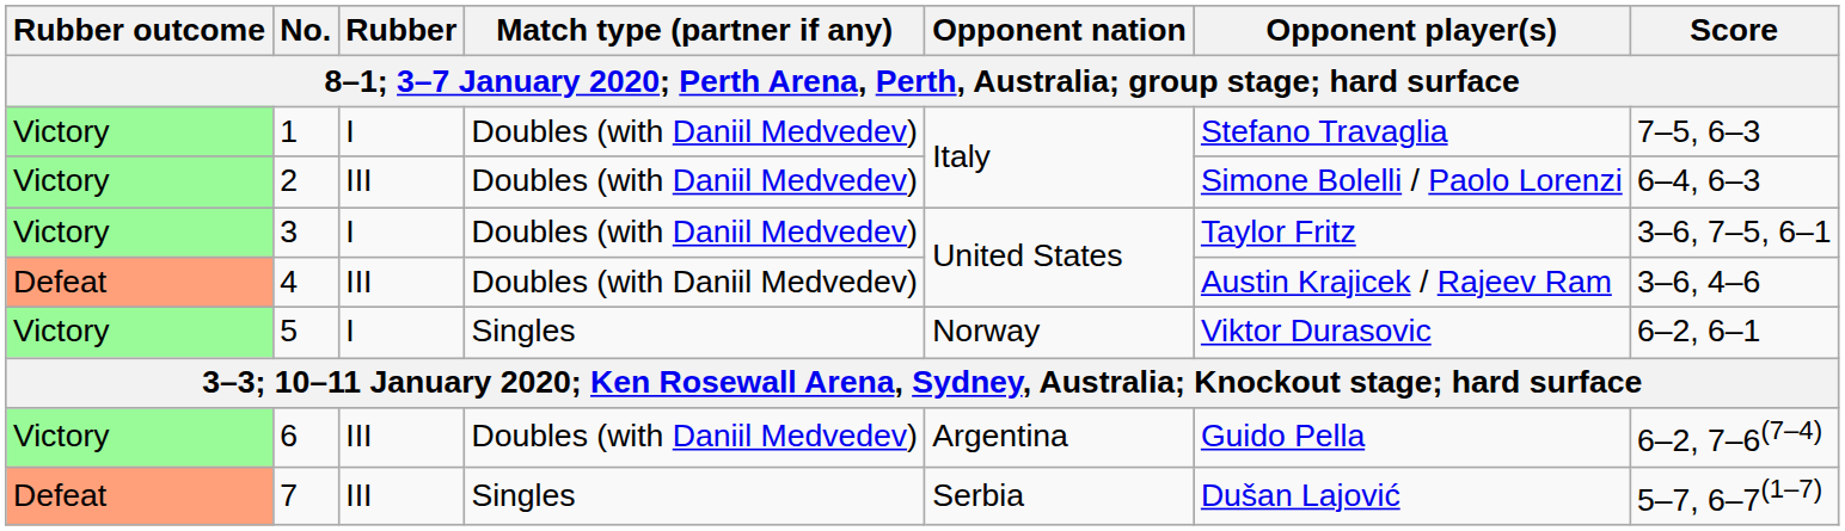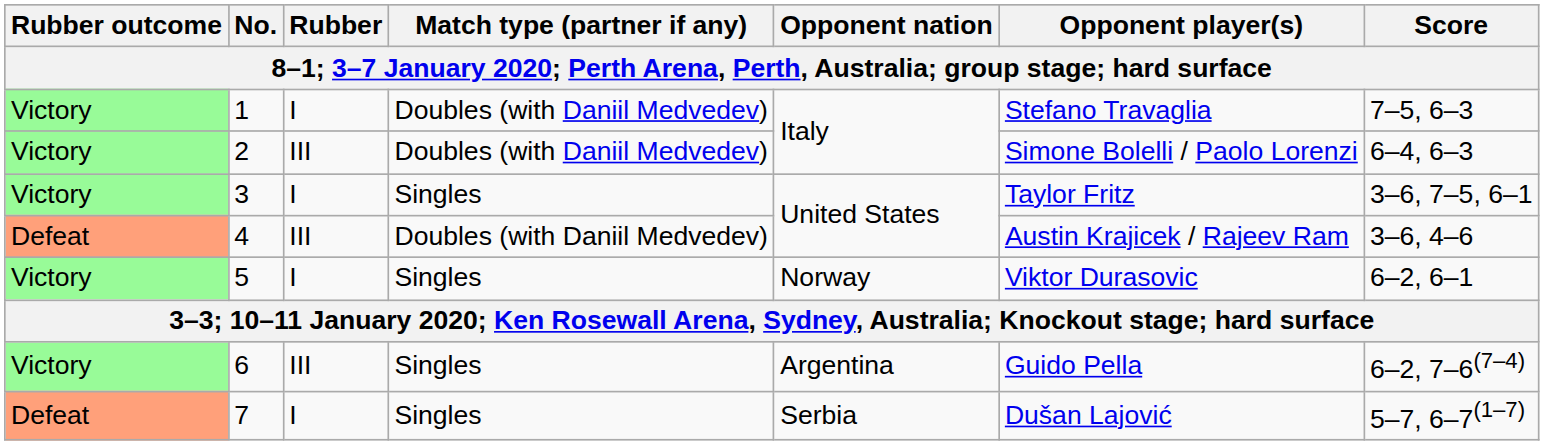3 | Match type (partner if any): Doubles (with Daniil Medvedev) -> Singles
6 | Match type (partner if any): Doubles (with Daniil Medvedev) -> Singles
7 | Rubber: III -> I
